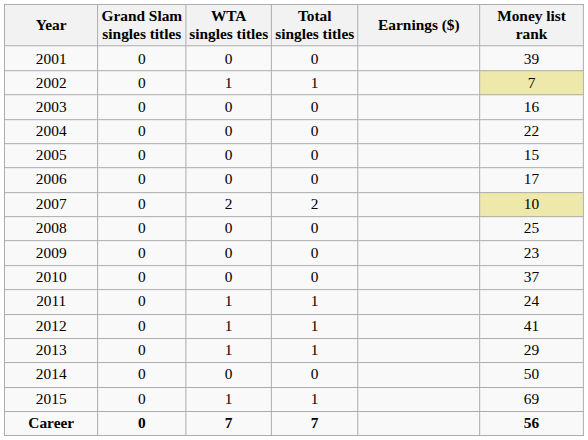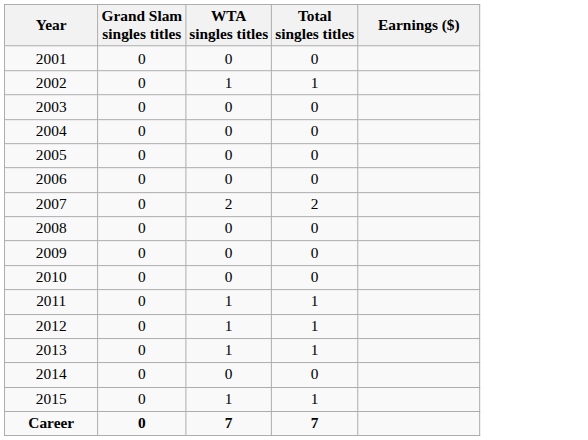- column: Money list rank | 39 | 7 | 16 | 22 | 15 | 17 | 10 | 25 | 23 | 37 | 24 | 41 | 29 | 50 | 69 | 56
